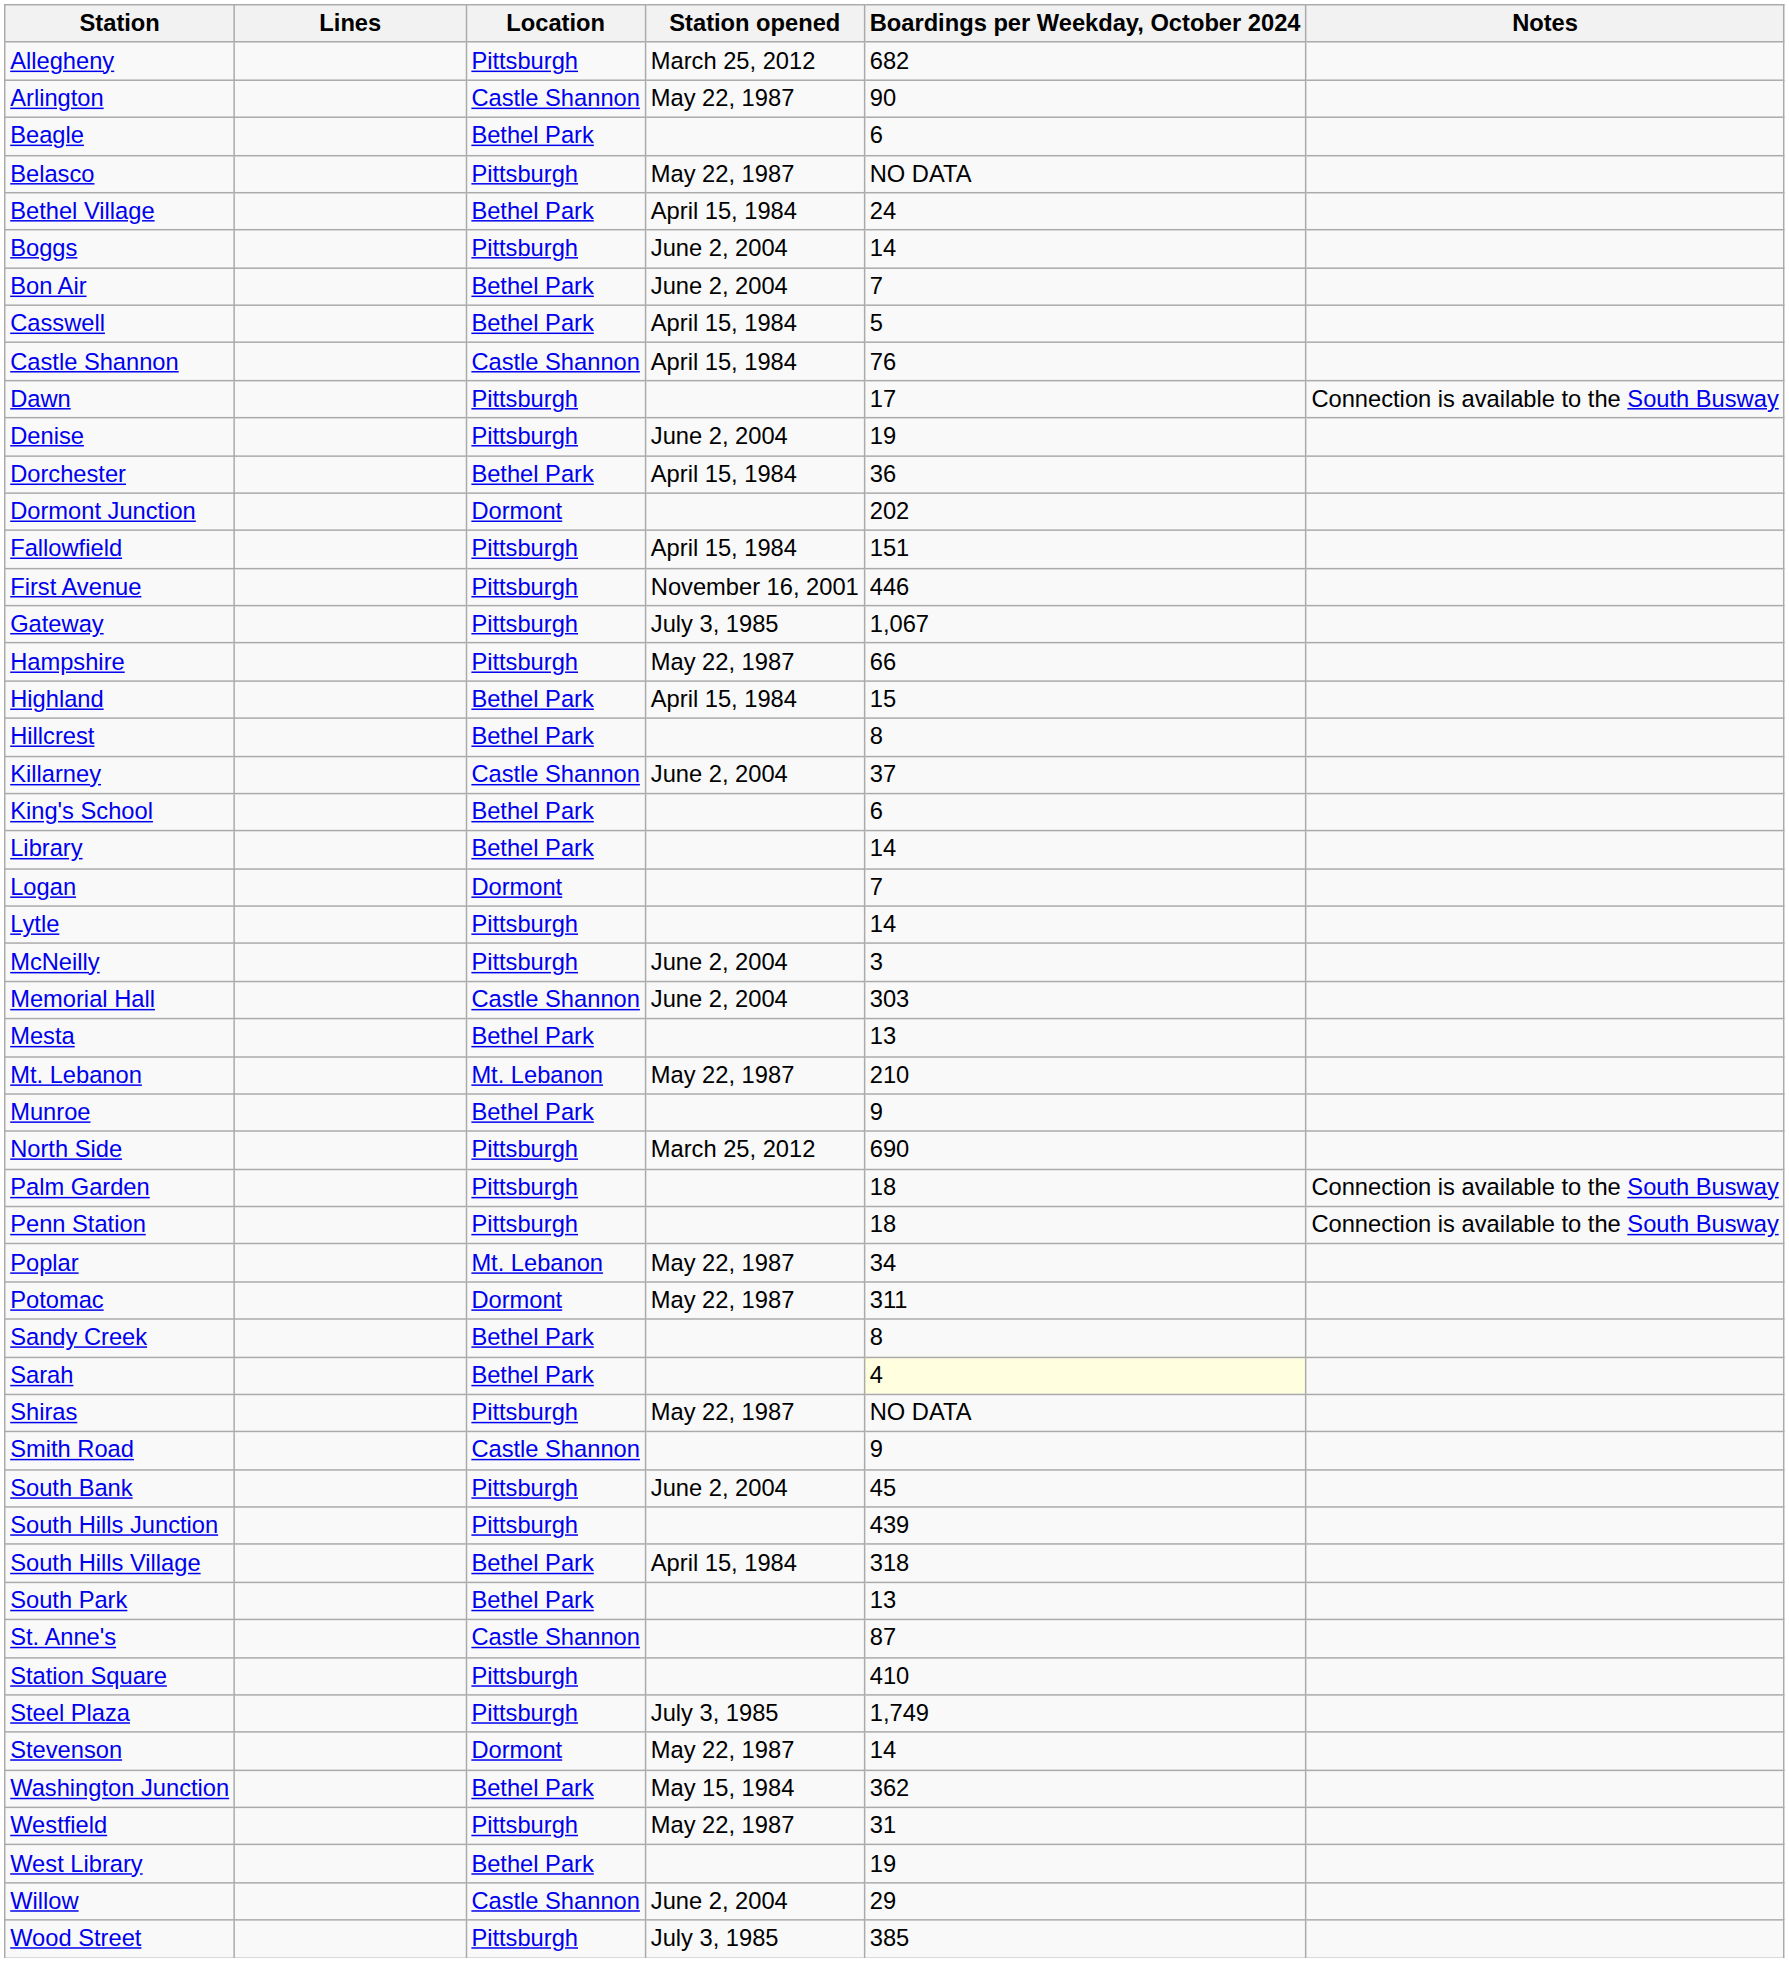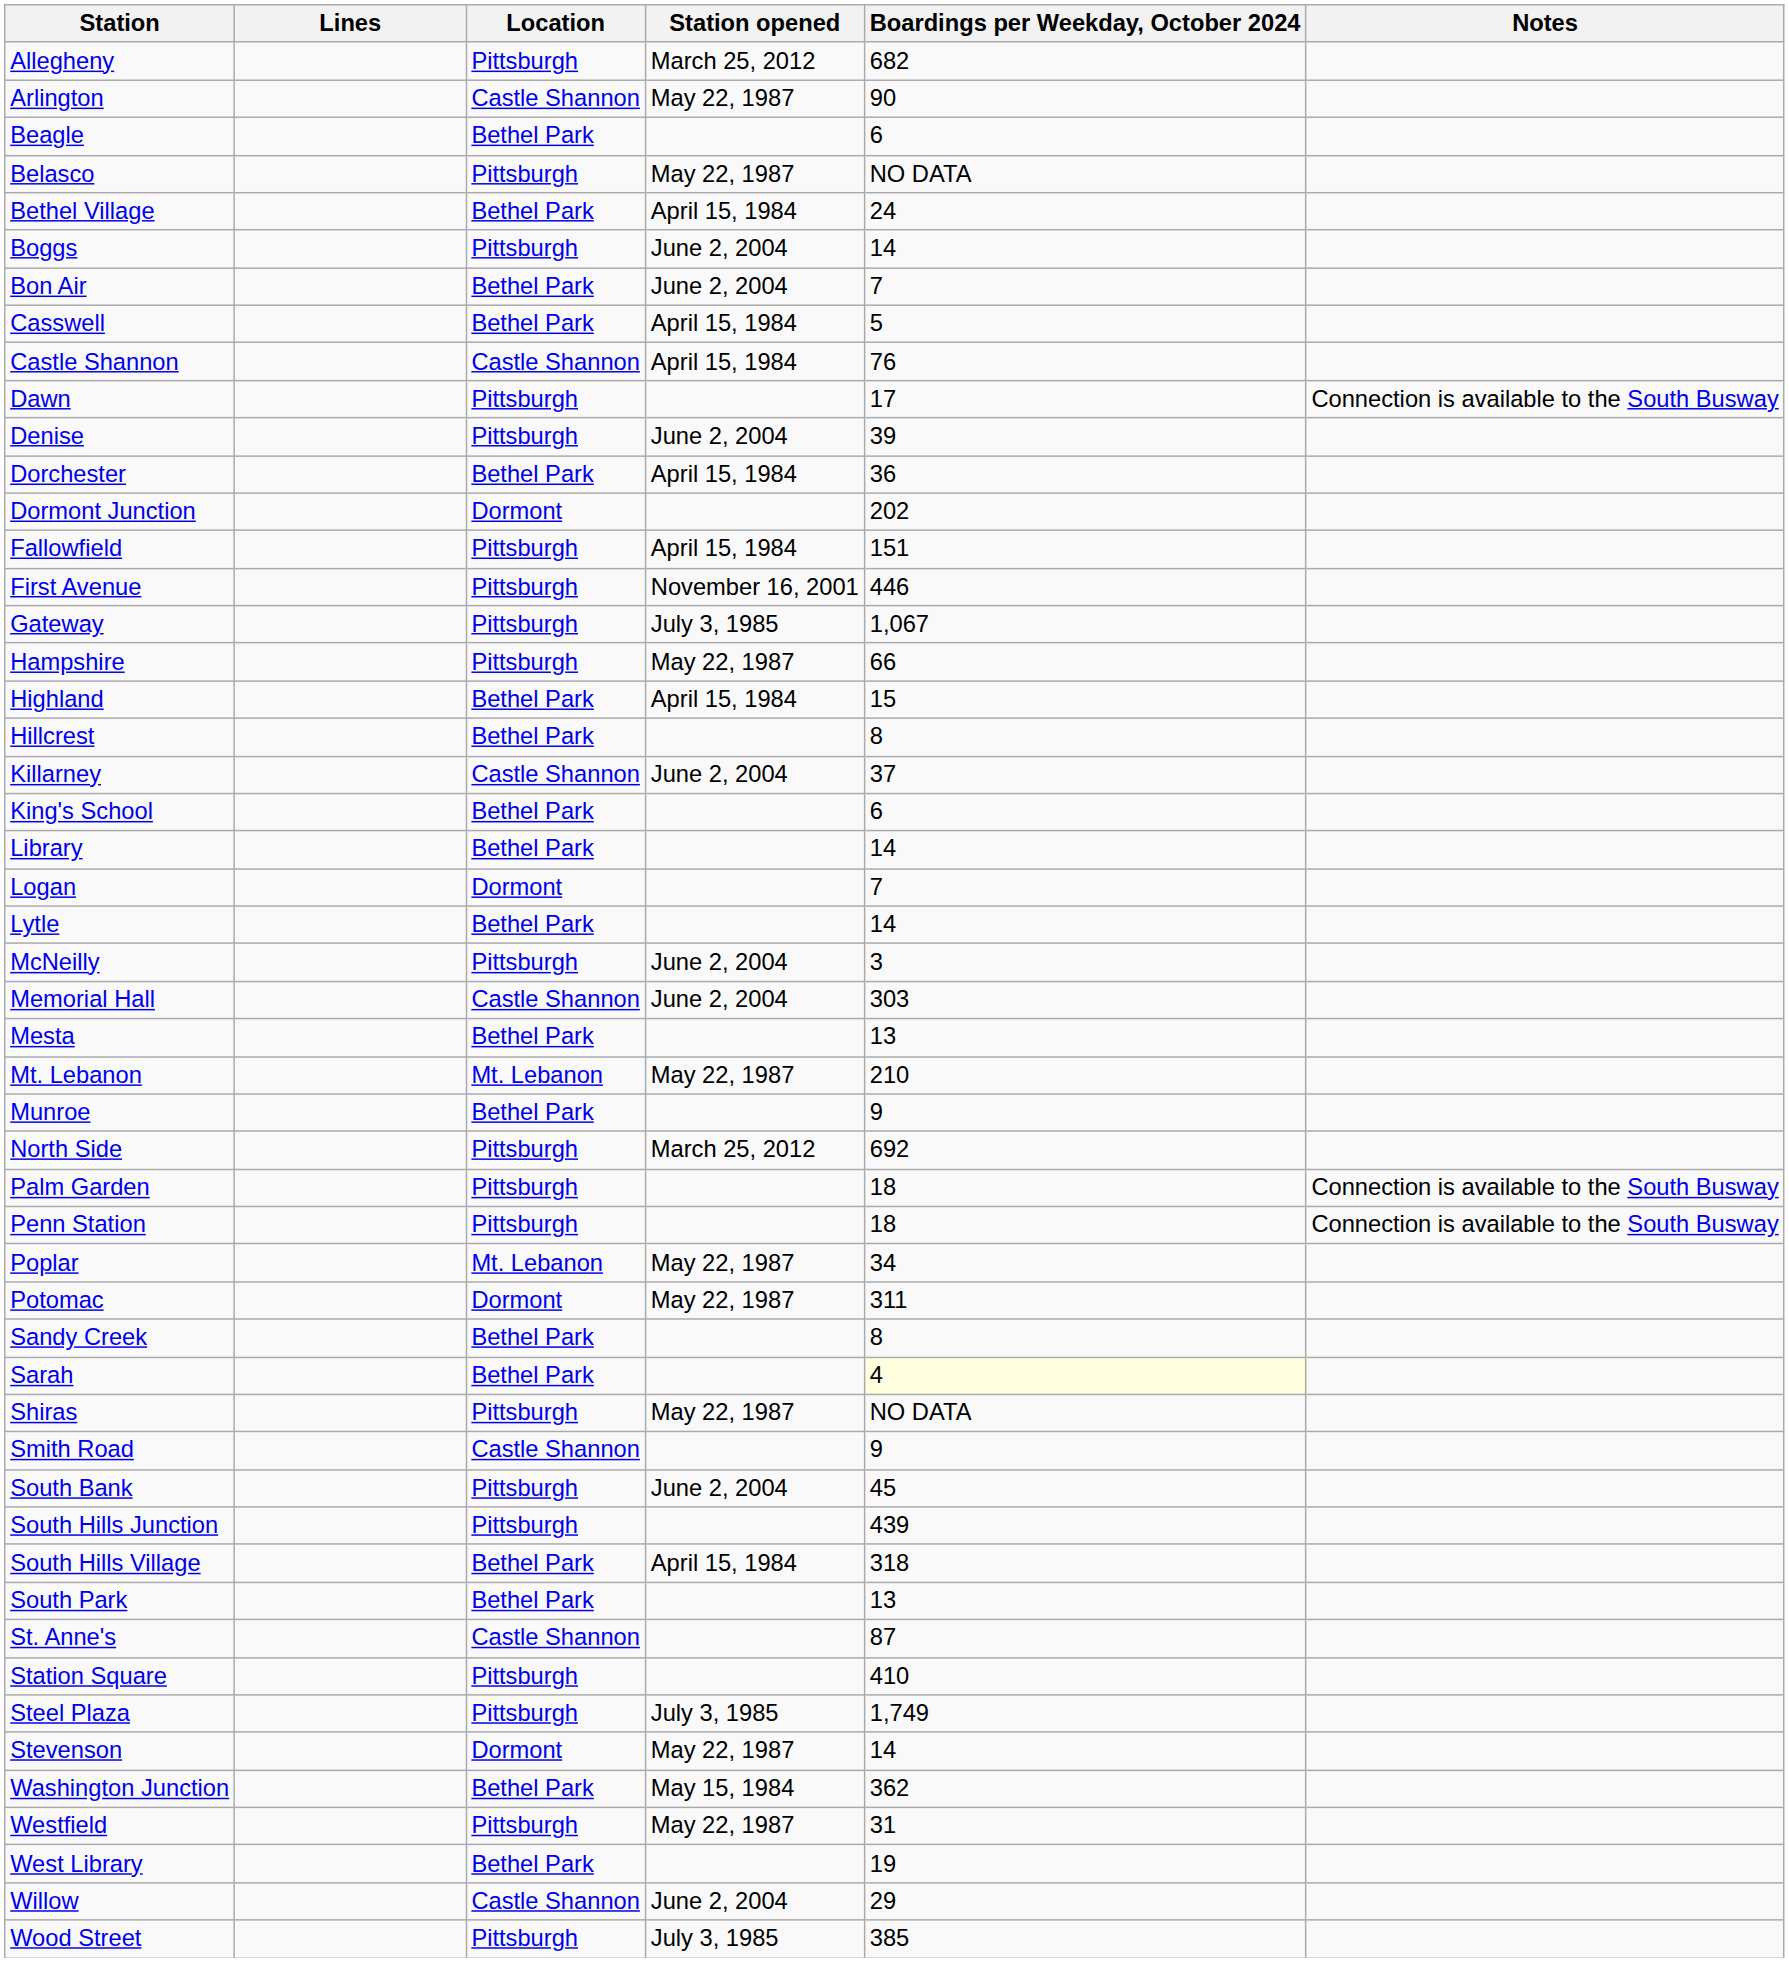Denise | Boardings per Weekday, October 2024: 19 -> 39
Lytle | Location: Pittsburgh -> Bethel Park
North Side | Boardings per Weekday, October 2024: 690 -> 692
